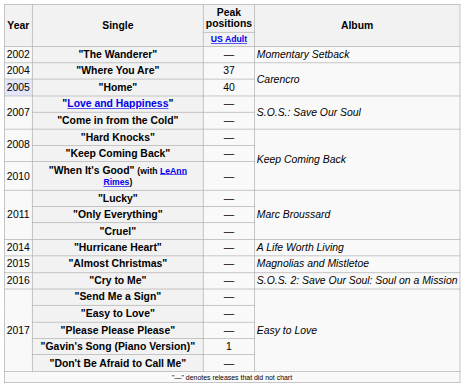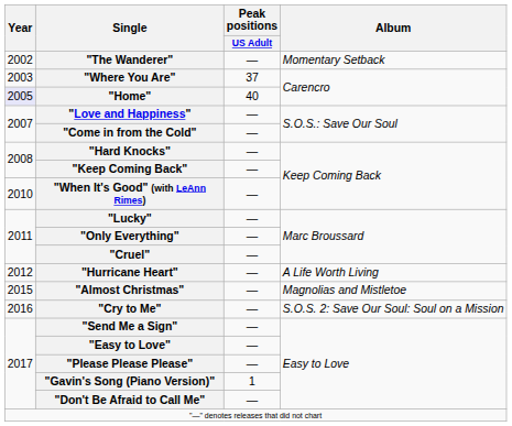"Where You Are" | Year: 2004 -> 2003
"Hurricane Heart" | Year: 2014 -> 2012
